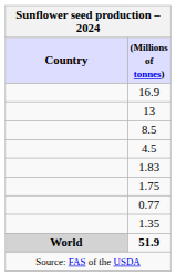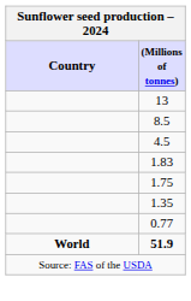- row: 16.9
rows swapped: 1.35 <-> 0.77
51.9 | Country: lightgrey background -> no background
